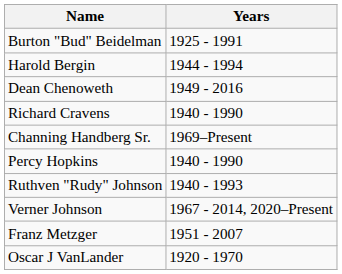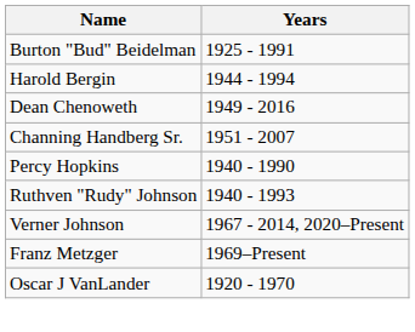- row: Richard Cravens | 1940 - 1990
Channing Handberg Sr. | Years: 1969–Present -> 1951 - 2007
Franz Metzger | Years: 1951 - 2007 -> 1969–Present
